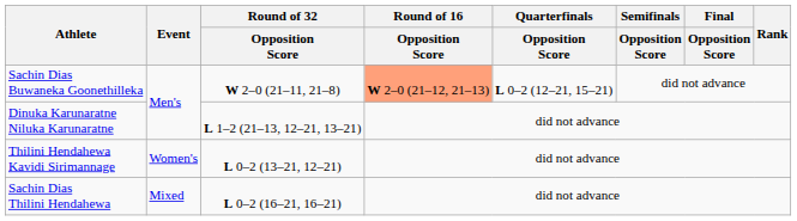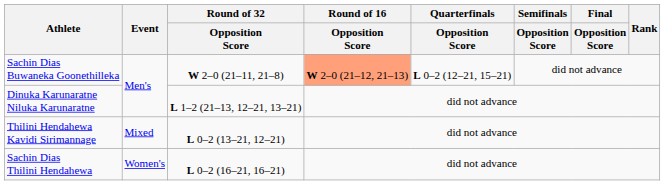Thilini Hendahewa Kavidi Sirimannage | Event: Women's -> Mixed
Sachin Dias Thilini Hendahewa | Event: Mixed -> Women's
